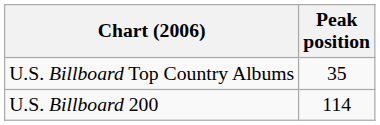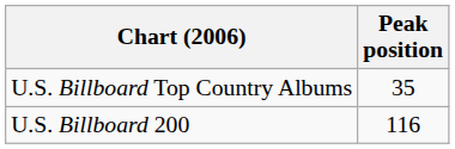U.S. Billboard 200 | Peak position: 114 -> 116
